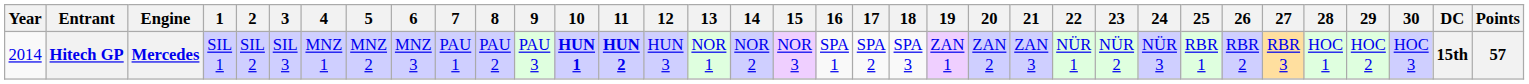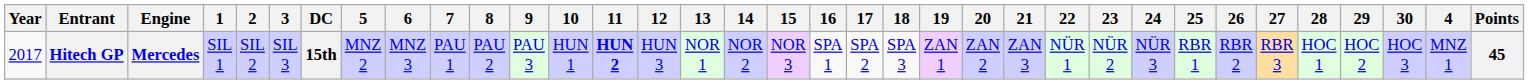columns swapped: 4 <-> DC
Hitech GP | Year: 2014 -> 2017
Hitech GP | 10: bold -> normal
Hitech GP | Points: 57 -> 45
